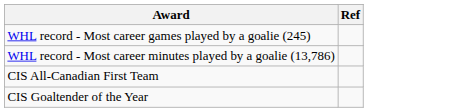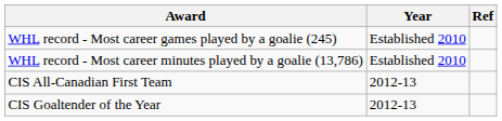+ column: Year | Established 2010 | Established 2010 | 2012-13 | 2012-13
